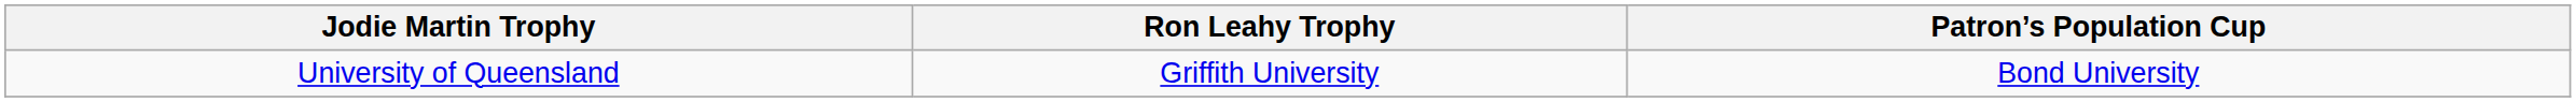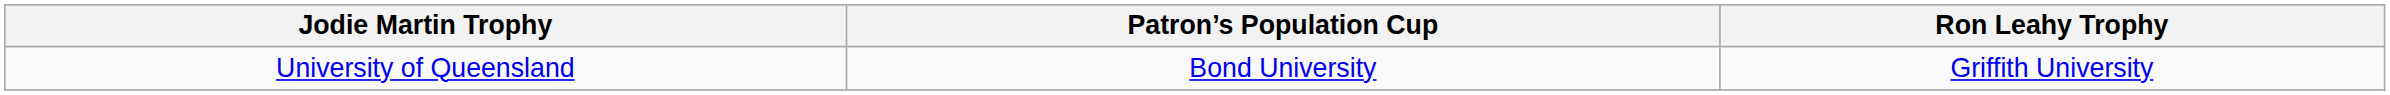columns swapped: Patron’s Population Cup <-> Ron Leahy Trophy
